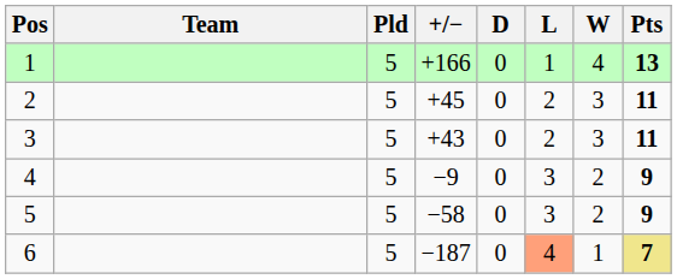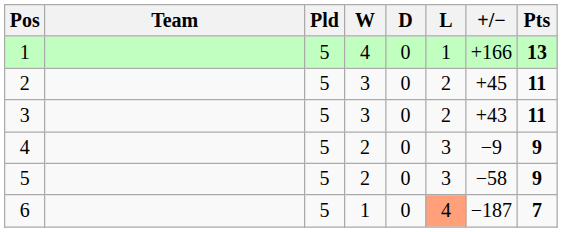columns swapped: W <-> +/−
6 | Pts: khaki background -> no background
